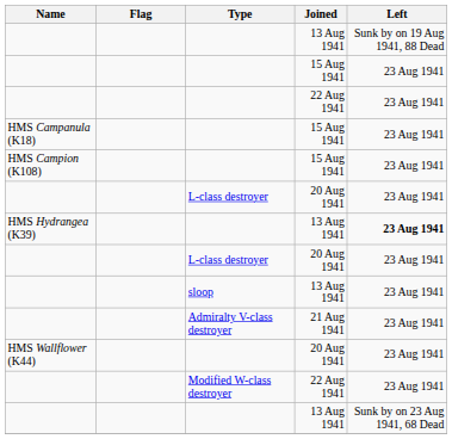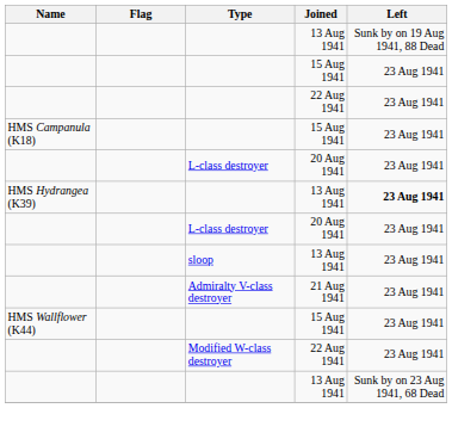- row: HMS Campion (K108) | 15 Aug 1941 | 23 Aug 1941
HMS Wallflower (K44) | Joined: 20 Aug 1941 -> 15 Aug 1941
